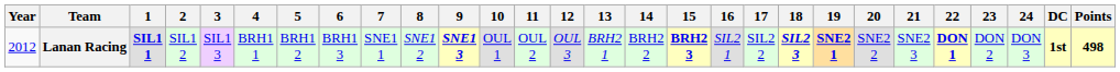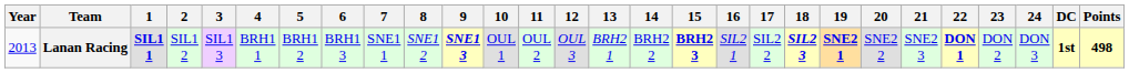Lanan Racing | Year: 2012 -> 2013
